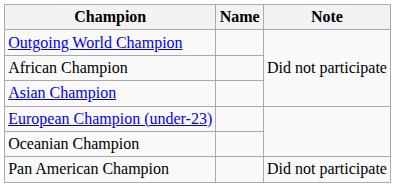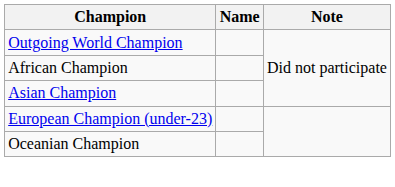- row: Pan American Champion | Did not participate
